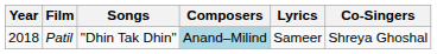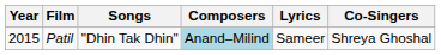Patil | Year: 2018 -> 2015
